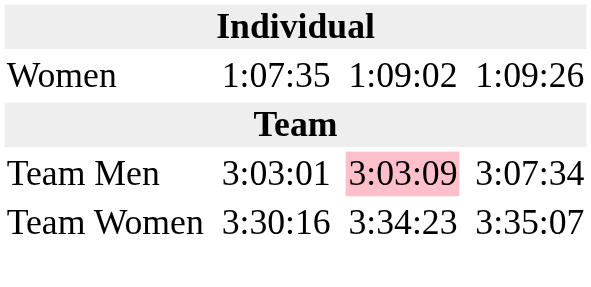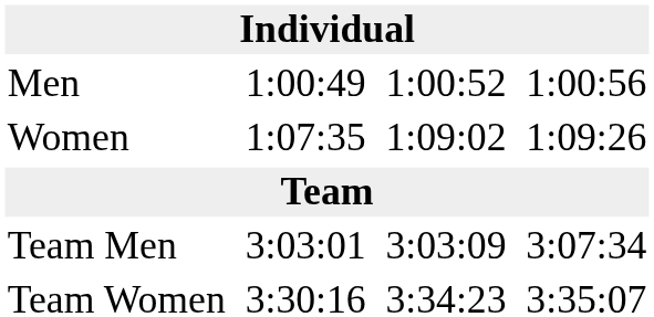+ row: Men | 1:00:49 | 1:00:52 | 1:00:56
Team Men | column 5: pink background -> no background
